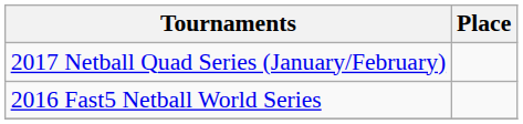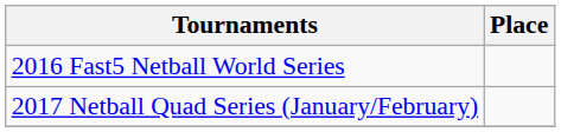rows swapped: 2016 Fast5 Netball World Series <-> 2017 Netball Quad Series (January/February)
